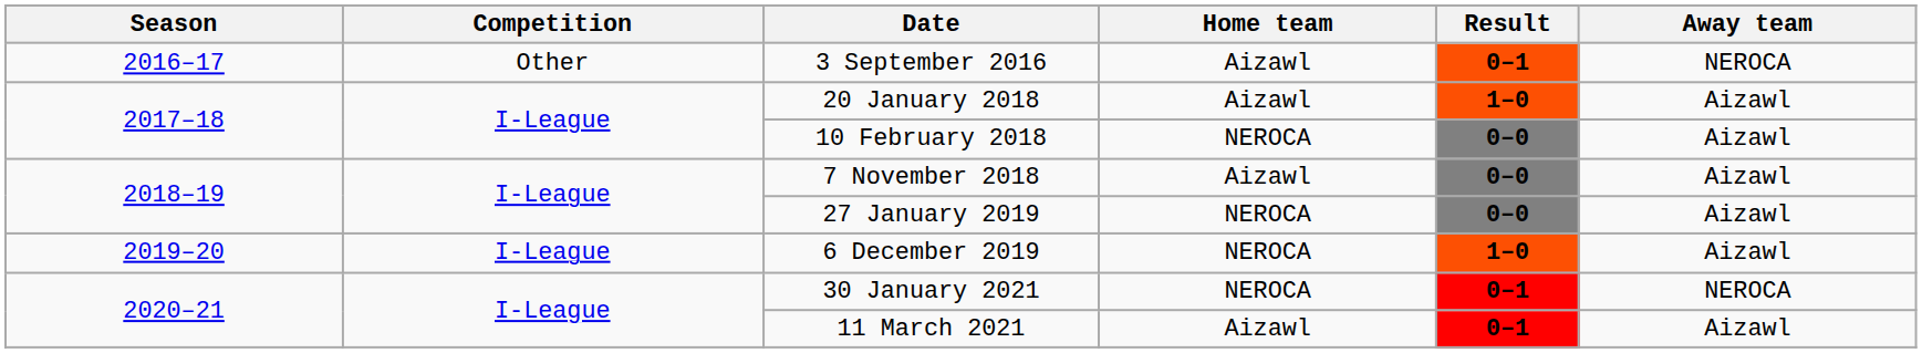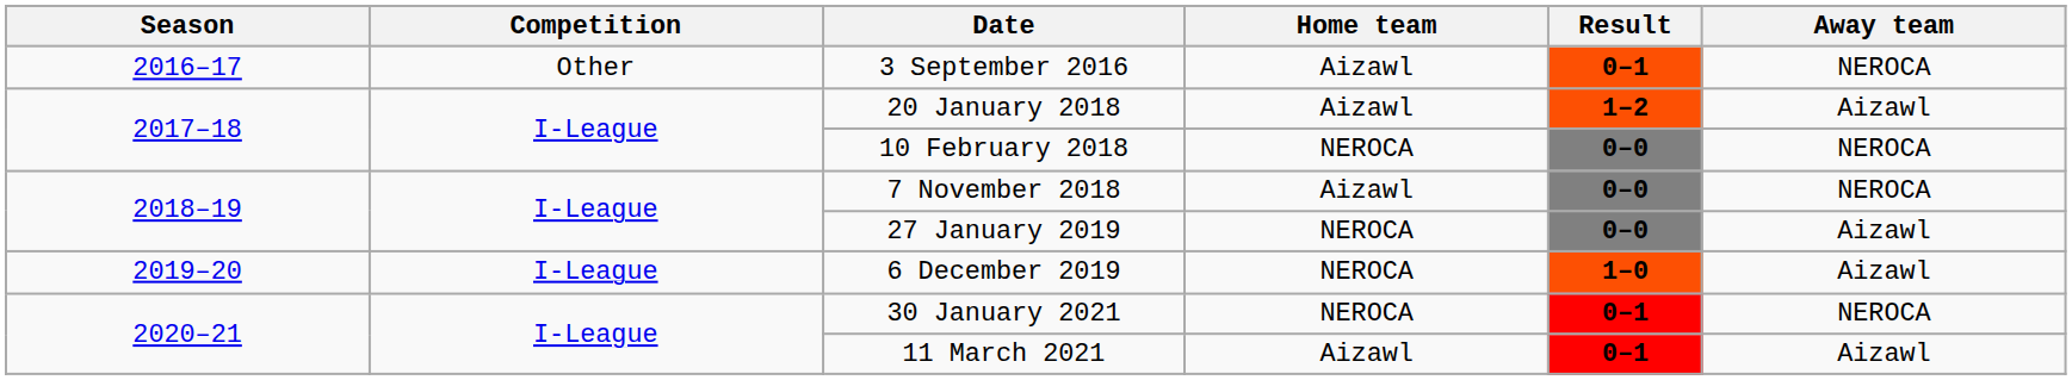20 January 2018 | Result: 1–0 -> 1–2
10 February 2018 | Away team: Aizawl -> NEROCA
7 November 2018 | Away team: Aizawl -> NEROCA
